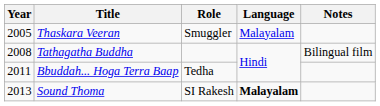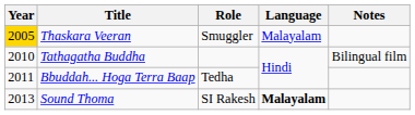Thaskara Veeran | Year: no background -> gold background
Tathagatha Buddha | Year: 2008 -> 2010
